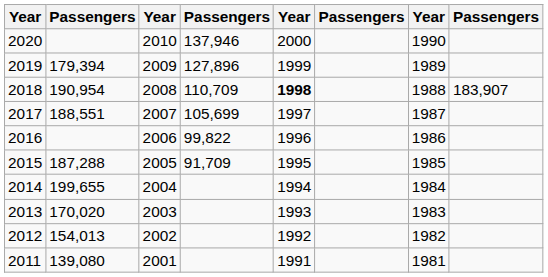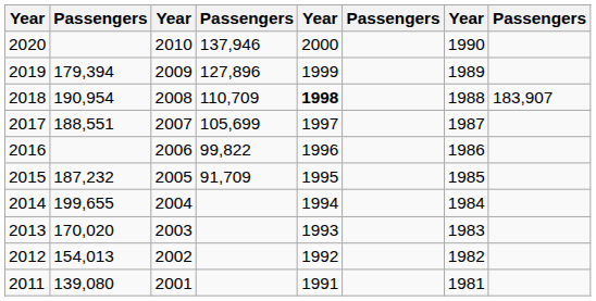2015 | column 2: 187,288 -> 187,232
